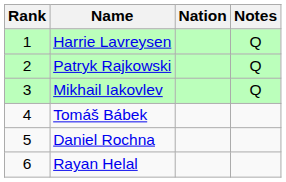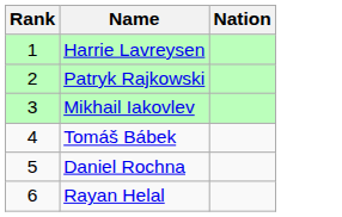- column: Notes | Q | Q | Q
